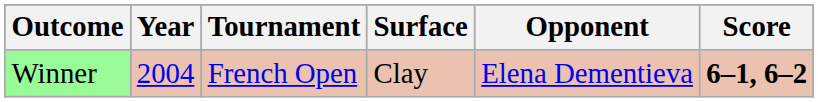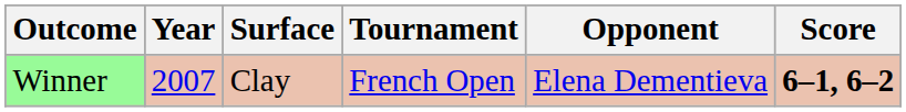columns swapped: Tournament <-> Surface
Winner | Year: 2004 -> 2007
